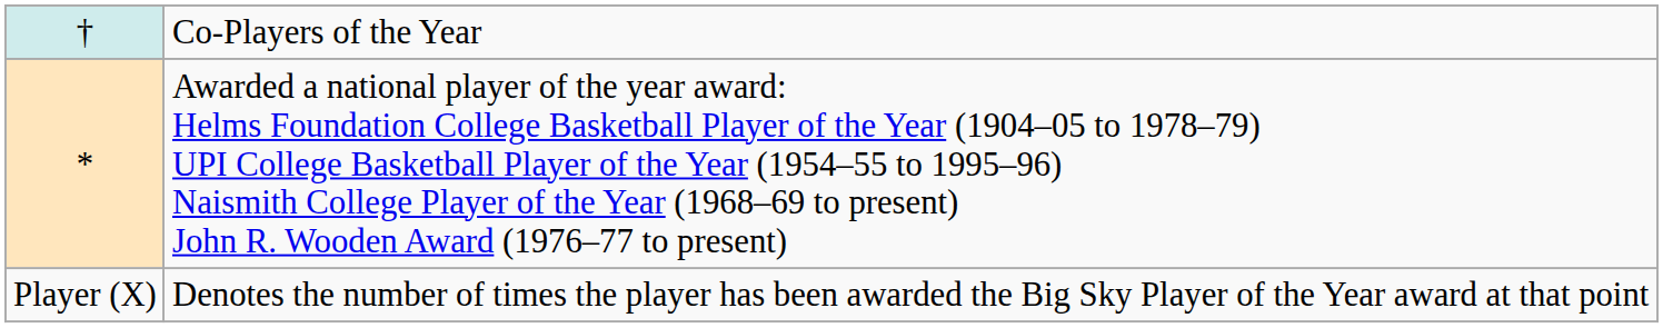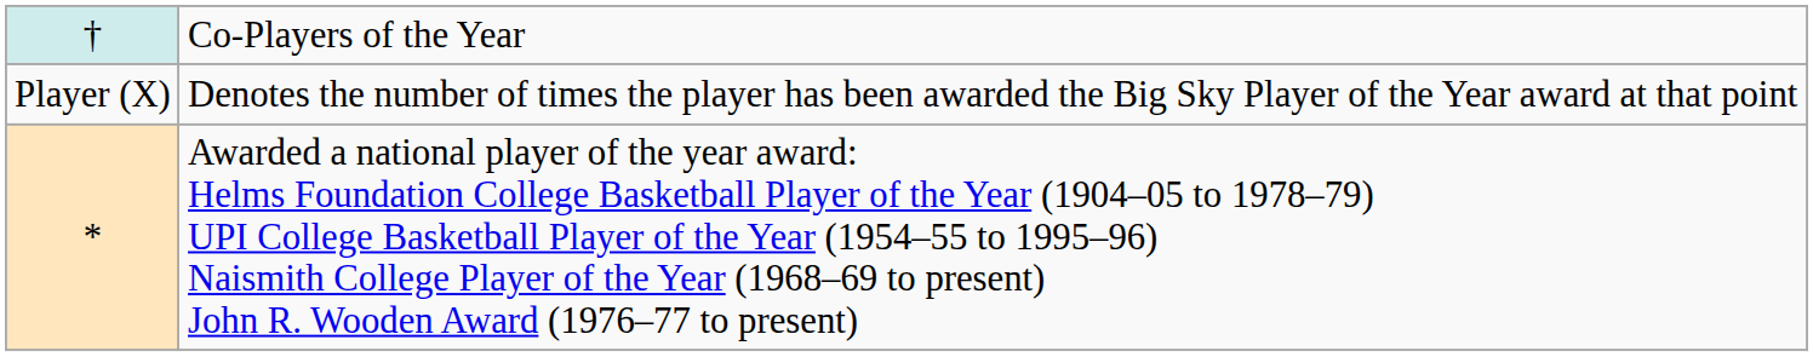rows swapped: * <-> Player (X)
